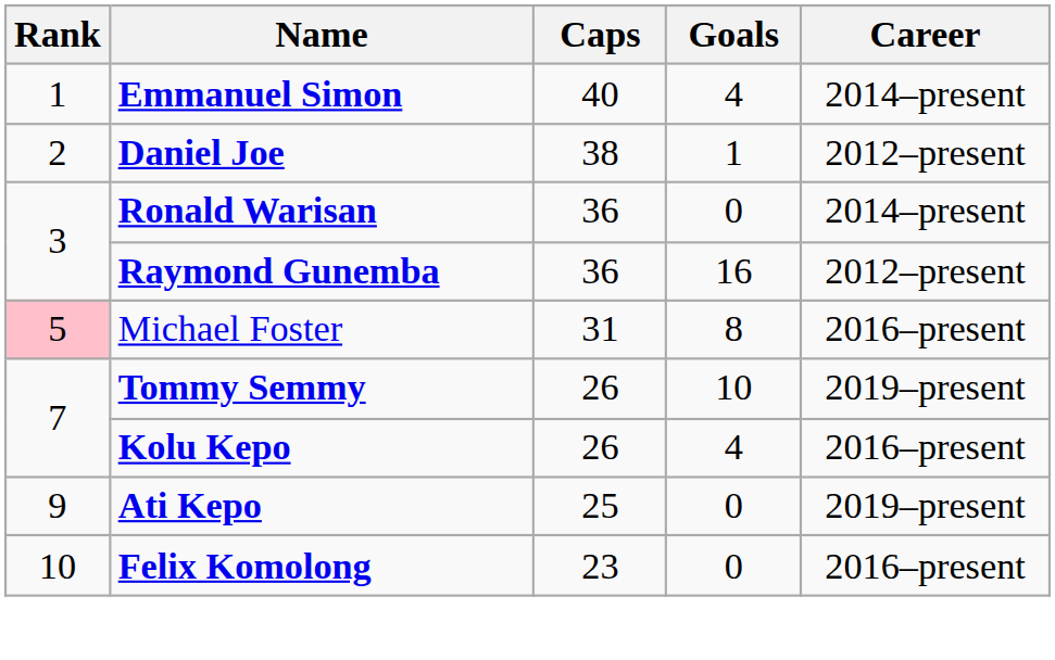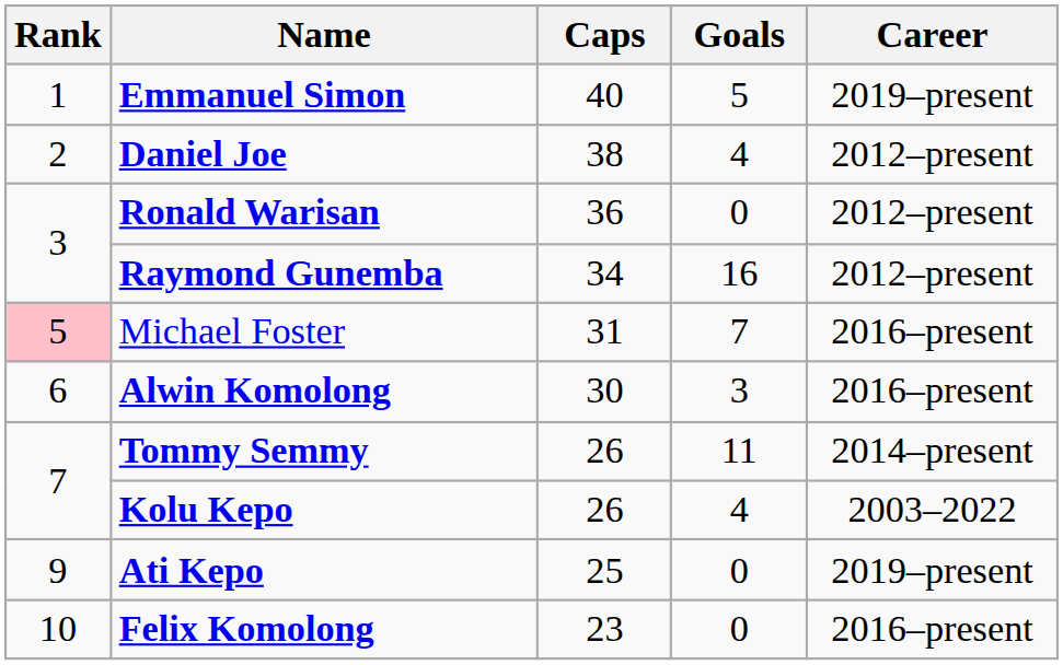Emmanuel Simon | Goals: 4 -> 5
Emmanuel Simon | Career: 2014–present -> 2019–present
Daniel Joe | Goals: 1 -> 4
Ronald Warisan | Career: 2014–present -> 2012–present
Raymond Gunemba | Caps: 36 -> 34
Michael Foster | Goals: 8 -> 7
+ row: 6 | Alwin Komolong | 30 | 3 | 2016–present
Tommy Semmy | Goals: 10 -> 11
Tommy Semmy | Career: 2019–present -> 2014–present
Kolu Kepo | Career: 2016–present -> 2003–2022
